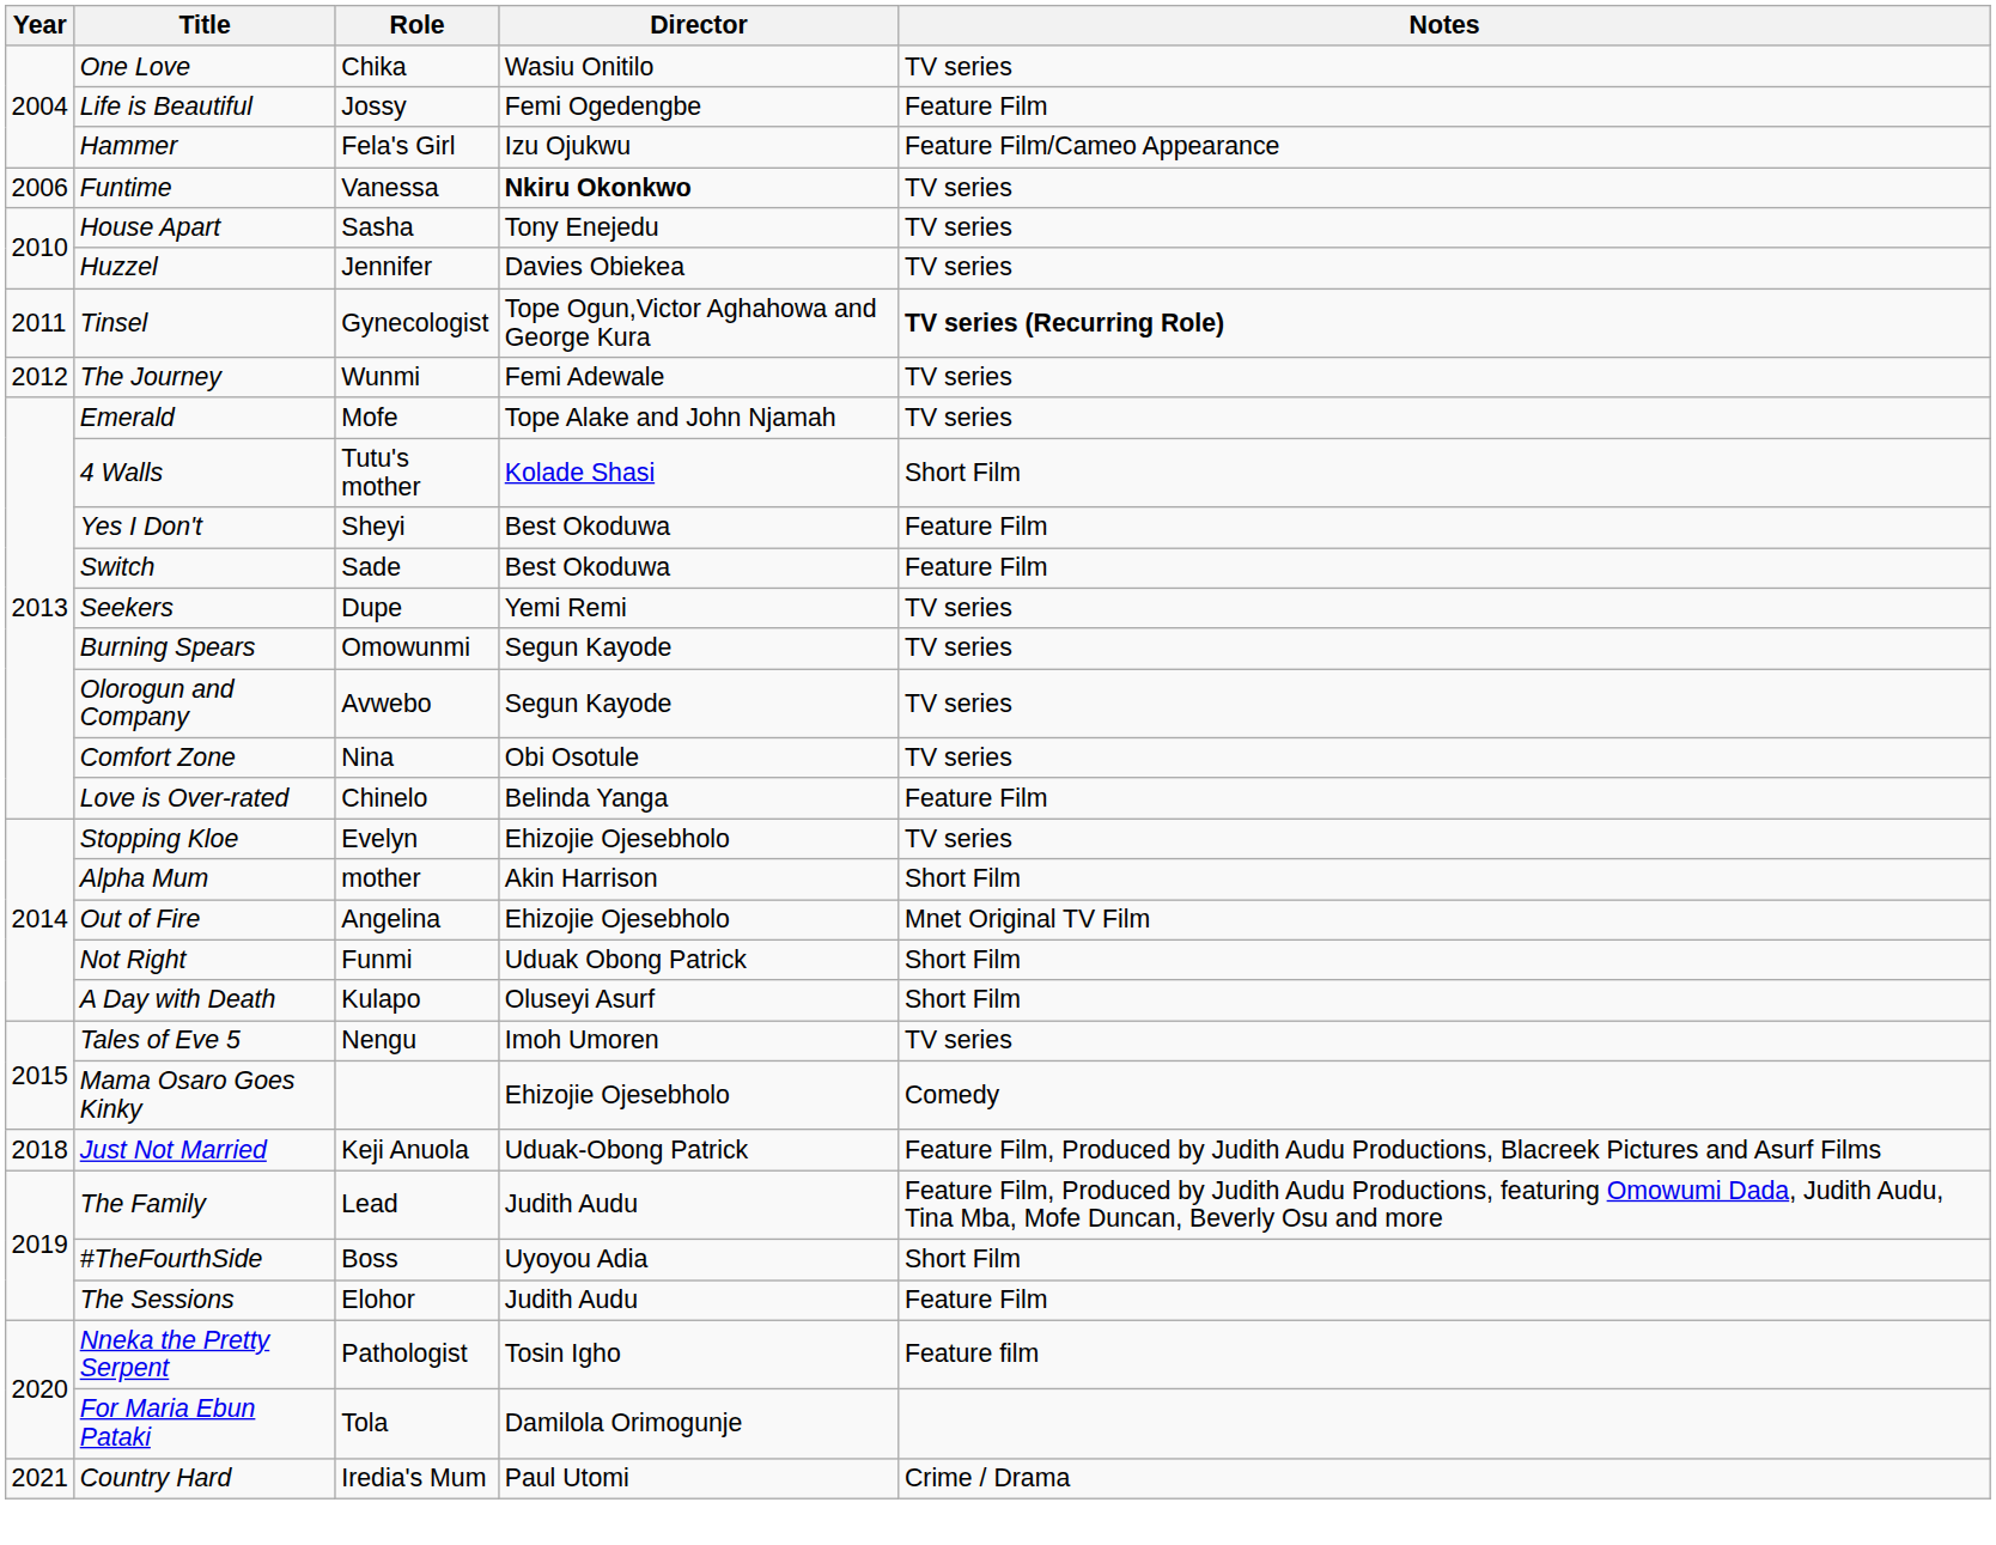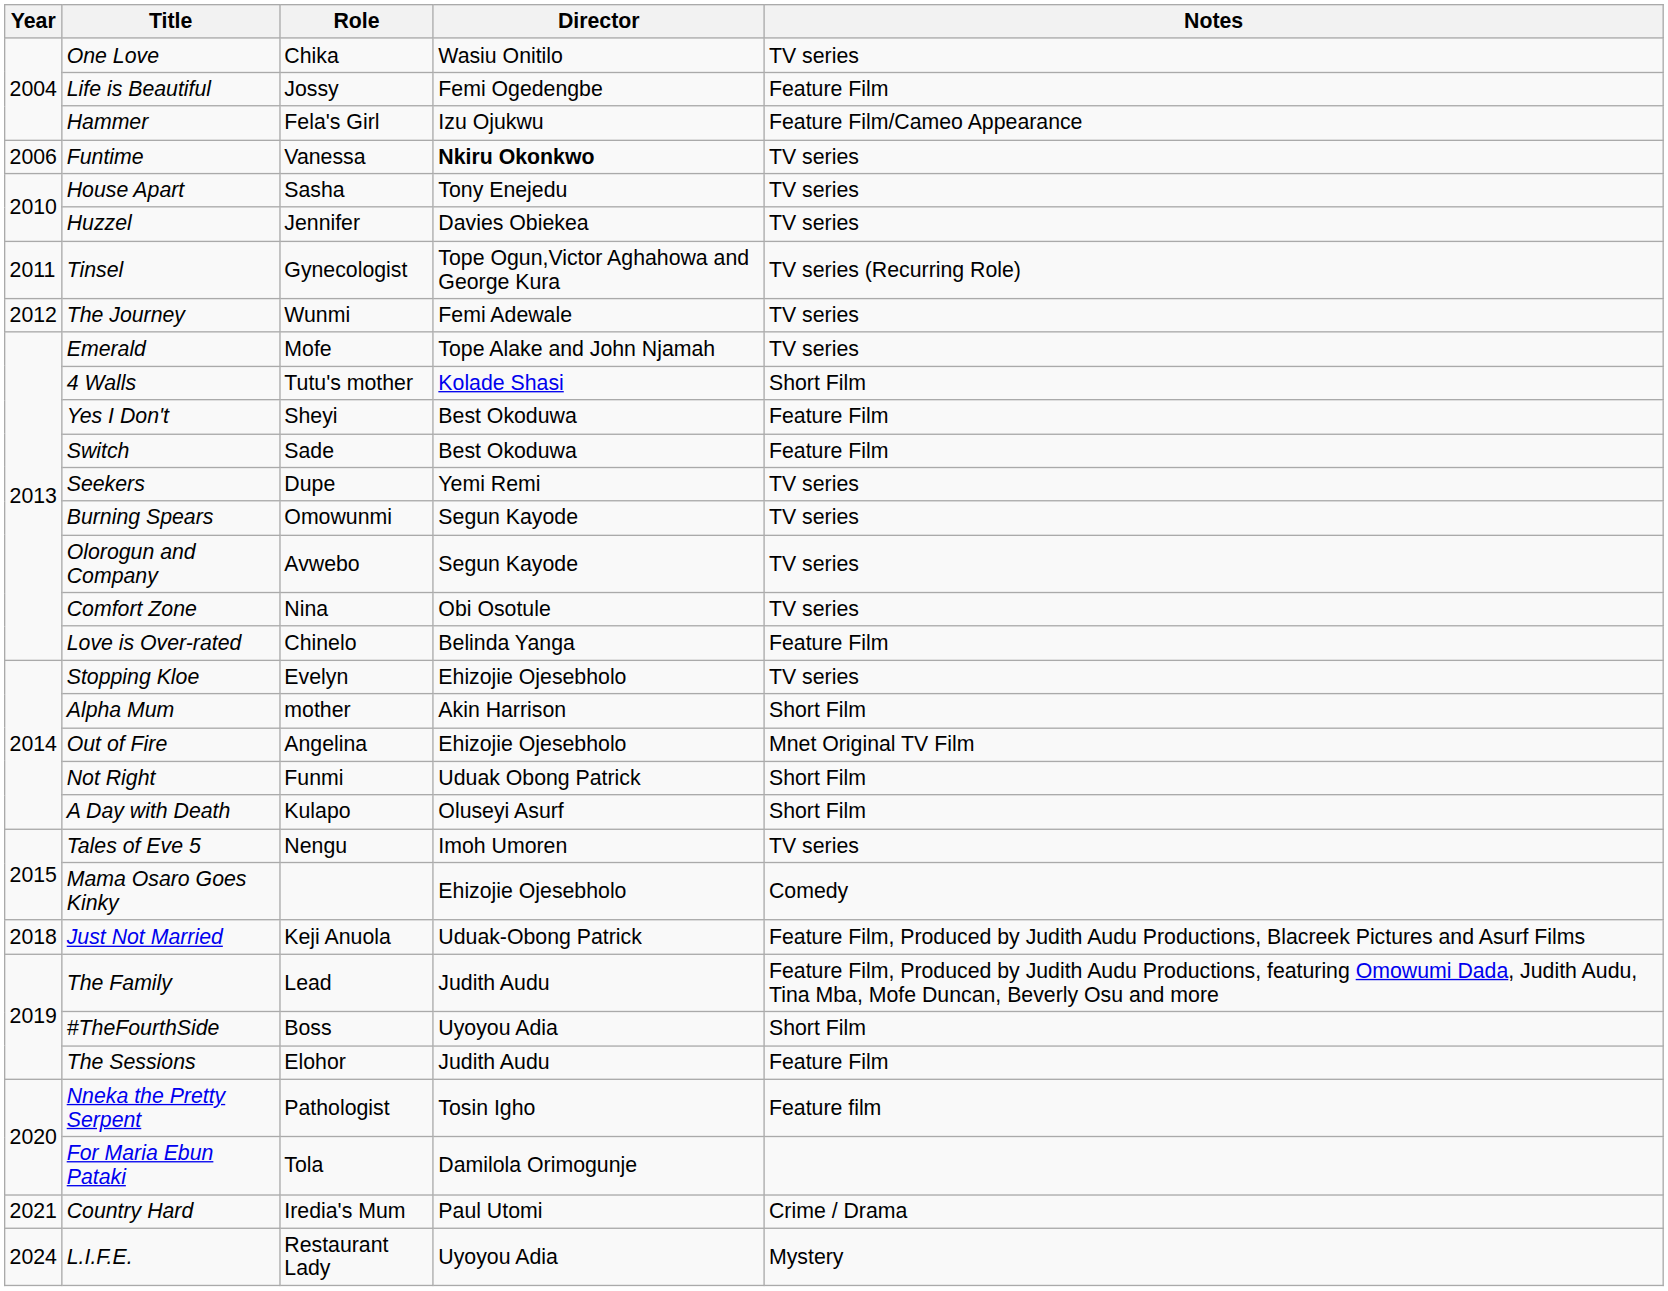Tinsel | Notes: bold -> normal
+ row: 2024 | L.I.F.E. | Restaurant Lady | Uyoyou Adia | Mystery
